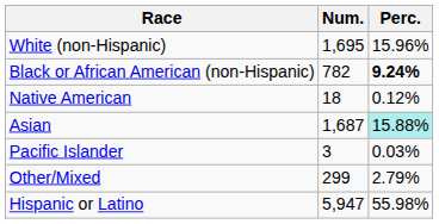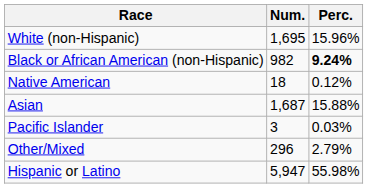Black or African American (non-Hispanic) | Num.: 782 -> 982
Asian | Perc.: paleturquoise background -> no background
Other/Mixed | Num.: 299 -> 296
